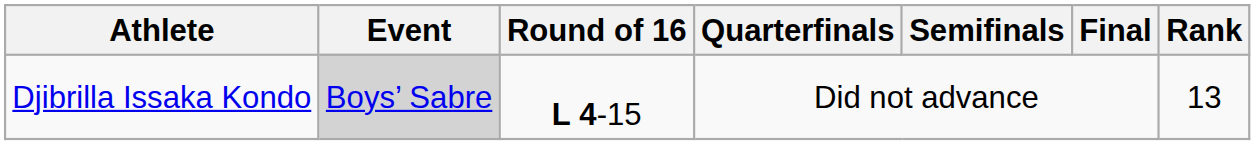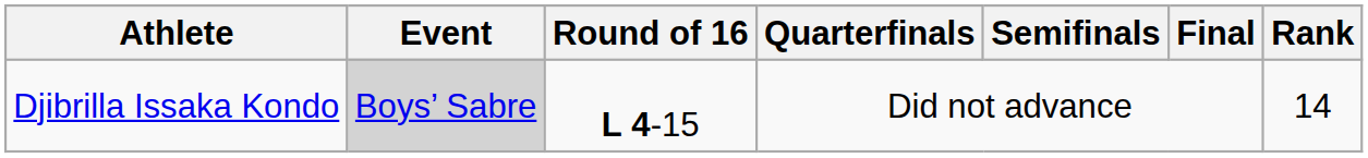Djibrilla Issaka Kondo | Rank: 13 -> 14
